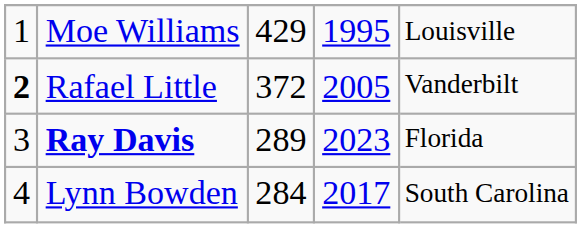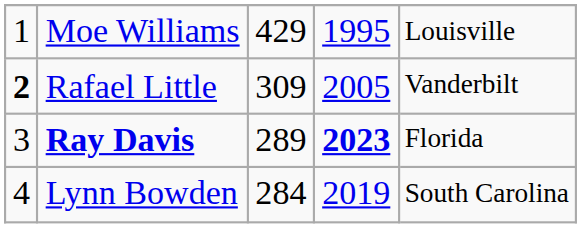Rafael Little | column 3: 372 -> 309
Ray Davis | column 4: normal -> bold
Lynn Bowden | column 4: 2017 -> 2019
